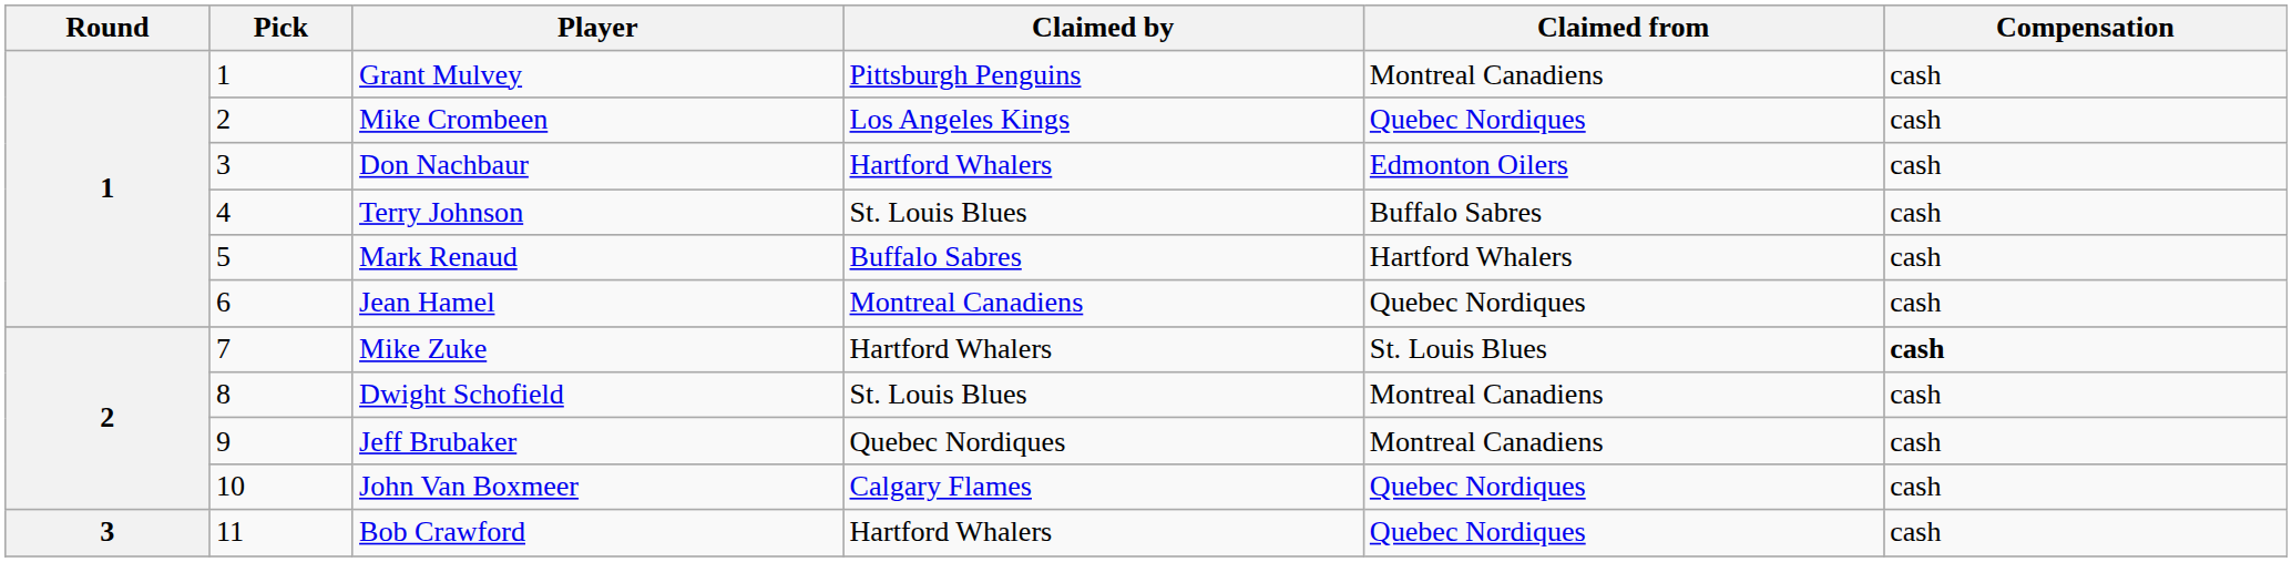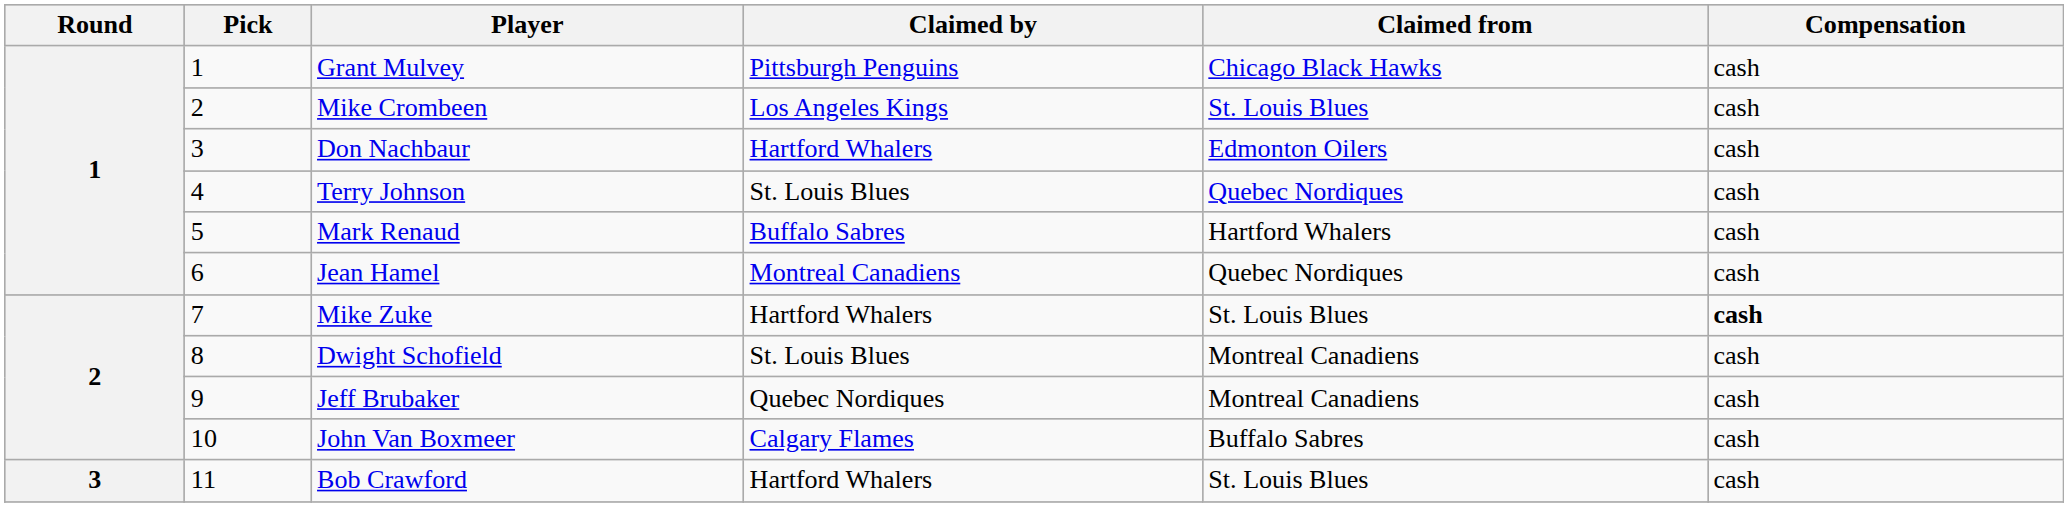Grant Mulvey | Claimed from: Montreal Canadiens -> Chicago Black Hawks
Mike Crombeen | Claimed from: Quebec Nordiques -> St. Louis Blues
Terry Johnson | Claimed from: Buffalo Sabres -> Quebec Nordiques
John Van Boxmeer | Claimed from: Quebec Nordiques -> Buffalo Sabres
Bob Crawford | Claimed from: Quebec Nordiques -> St. Louis Blues
